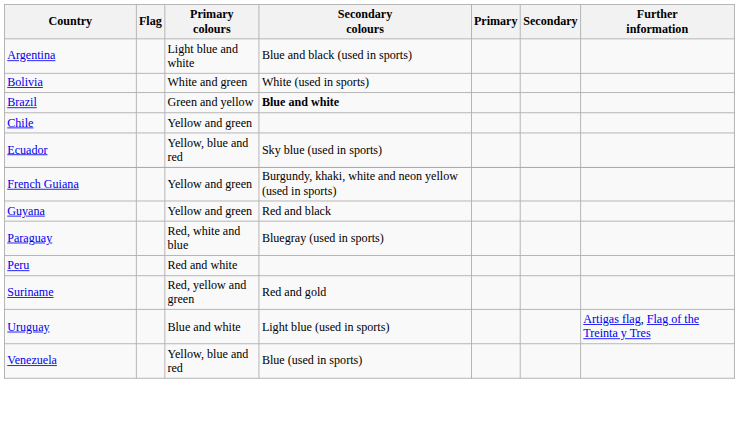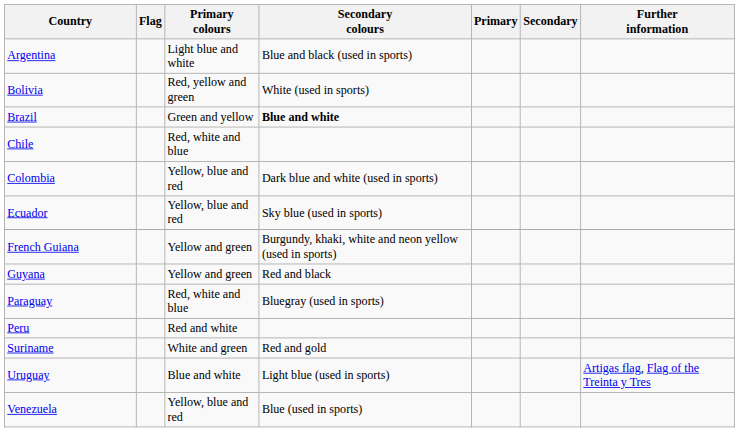Bolivia | Primary colours: White and green -> Red, yellow and green
Chile | Primary colours: Yellow and green -> Red, white and blue
+ row: Colombia | Yellow, blue and red | Dark blue and white (used in sports)
Suriname | Primary colours: Red, yellow and green -> White and green
